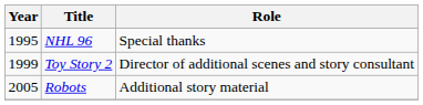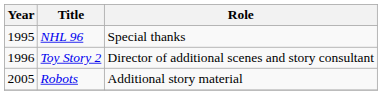Toy Story 2 | Year: 1999 -> 1996
